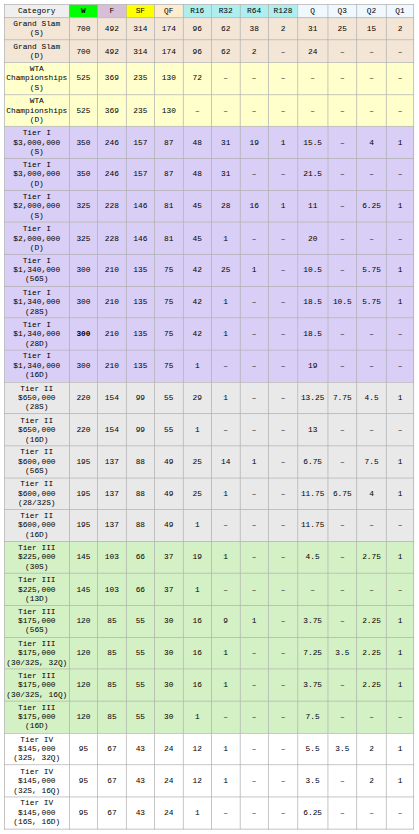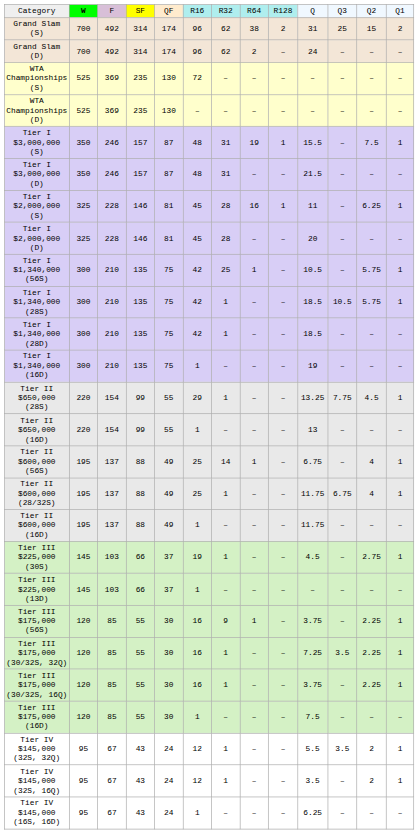Tier I $3,000,000 (S) | column 12: 4 -> 7.5
Tier I $2,000,000 (D) | column 7: 1 -> 28
Tier I $1,340,000 (28D) | column 2: bold -> normal
Tier II $600,000 (56S) | column 12: 7.5 -> 4
